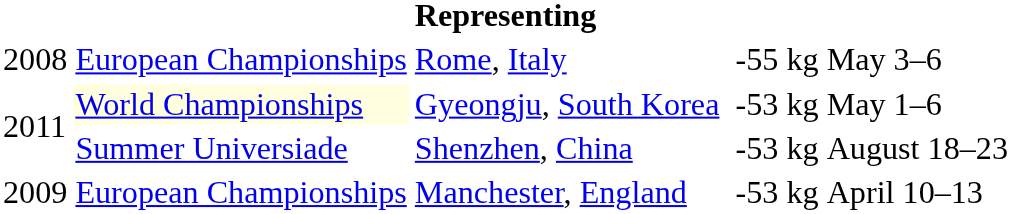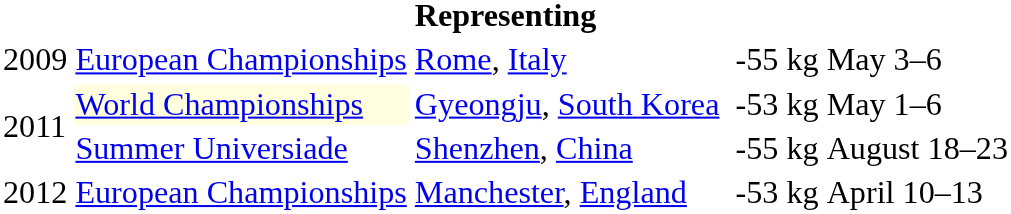Rome, Italy | column 1: 2008 -> 2009
Shenzhen, China | column 5: -53 kg -> -55 kg
Manchester, England | column 1: 2009 -> 2012
